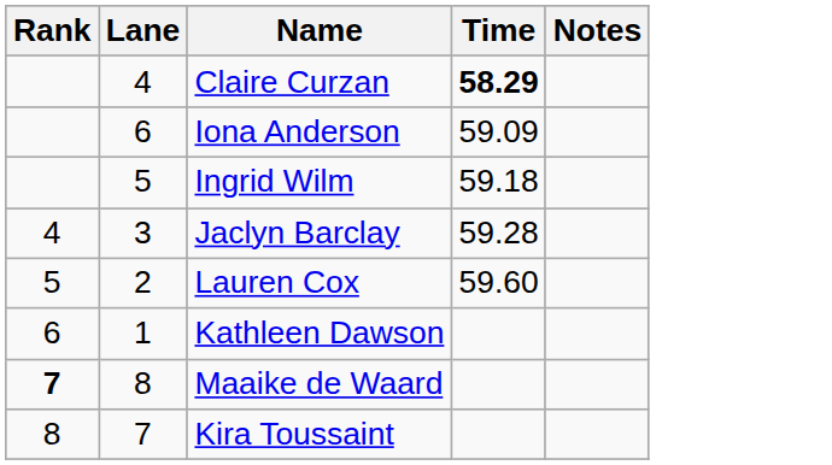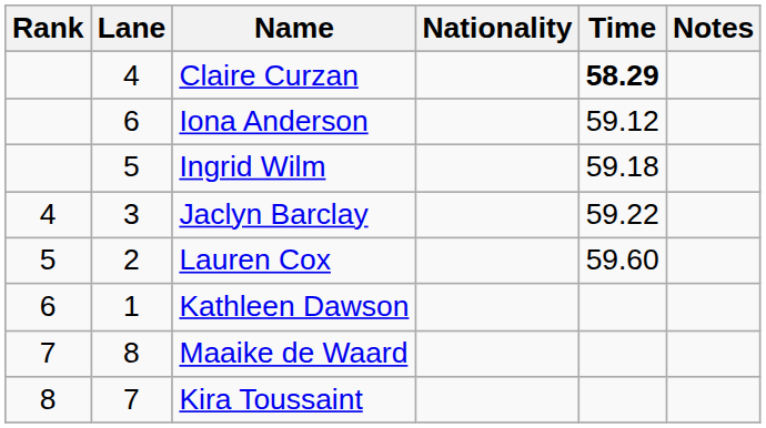+ column: Nationality
Iona Anderson | Time: 59.09 -> 59.12
Jaclyn Barclay | Time: 59.28 -> 59.22
Maaike de Waard | Rank: bold -> normal
